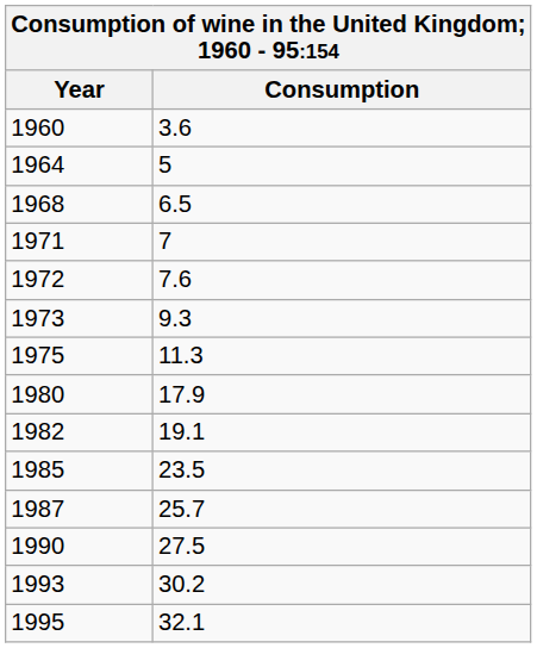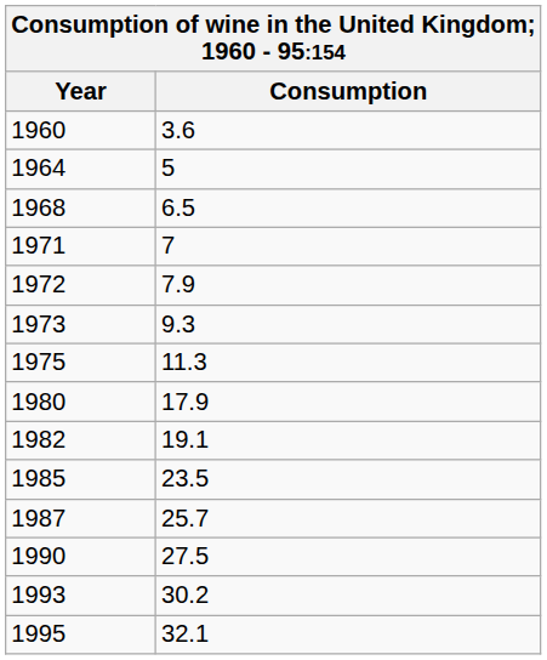1972 | Consumption: 7.6 -> 7.9
